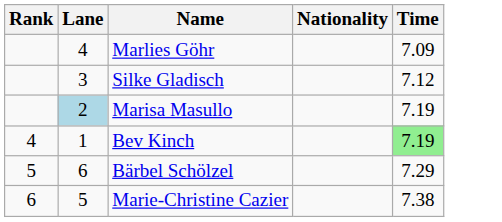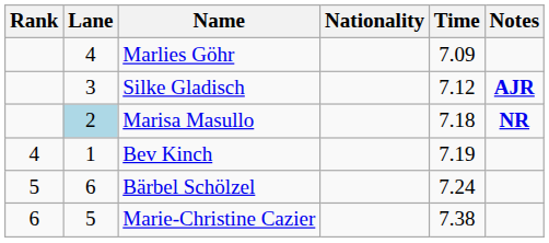+ column: Notes | AJR | NR
Marisa Masullo | Time: 7.19 -> 7.18
Bev Kinch | Time: lightgreen background -> no background
Bärbel Schölzel | Time: 7.29 -> 7.24
